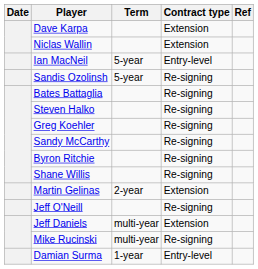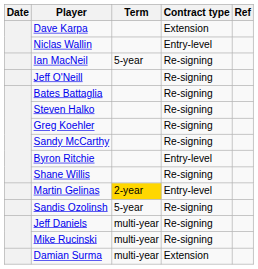Niclas Wallin | Contract type: Extension -> Entry-level
Ian MacNeil | Contract type: Entry-level -> Re-signing
rows swapped: Sandis Ozolinsh <-> Jeff O'Neill
Byron Ritchie | Contract type: Re-signing -> Entry-level
Martin Gelinas | Term: no background -> gold background
Martin Gelinas | Contract type: Extension -> Entry-level
Jeff Daniels | Contract type: Extension -> Re-signing
Damian Surma | Term: 1-year -> multi-year
Damian Surma | Contract type: Entry-level -> Extension
